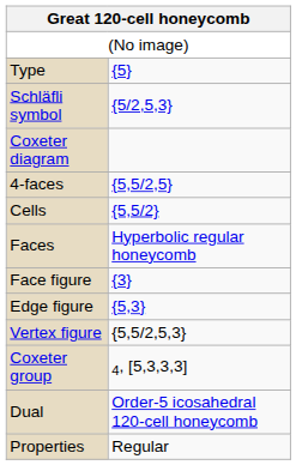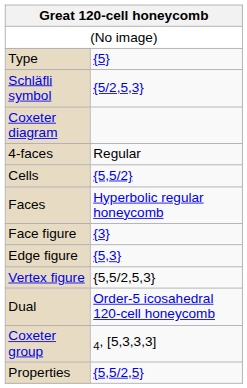4-faces | column 2: {5,5/2,5} -> Regular
rows swapped: Dual <-> Coxeter group
Properties | column 2: Regular -> {5,5/2,5}
